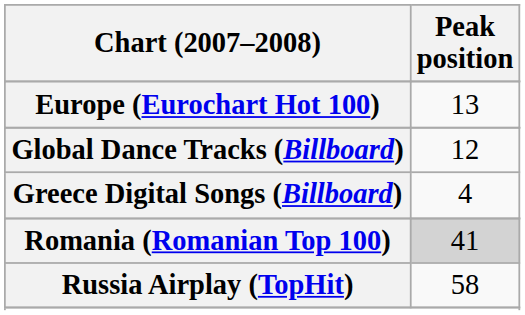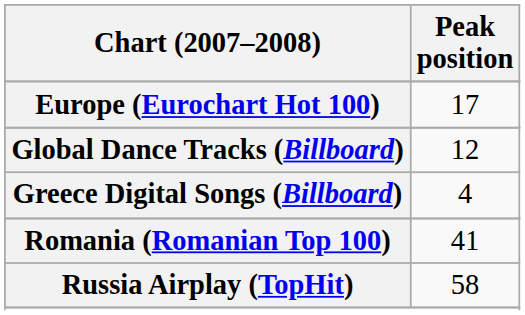Europe (Eurochart Hot 100) | Peak position: 13 -> 17
Romania (Romanian Top 100) | Peak position: lightgrey background -> no background
